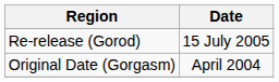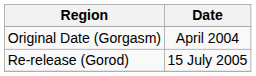rows swapped: Original Date (Gorgasm) <-> Re-release (Gorod)
